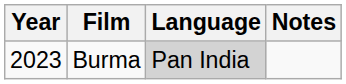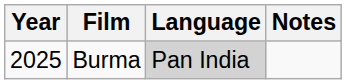Burma | Year: 2023 -> 2025
